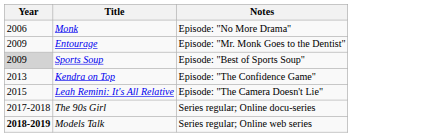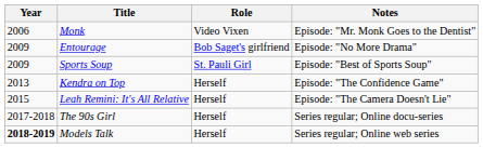+ column: Role | Video Vixen | Bob Saget's girlfriend | St. Pauli Girl | Herself | Herself | Herself | Herself
Monk | Notes: Episode: "No More Drama" -> Episode: "Mr. Monk Goes to the Dentist"
Entourage | Notes: Episode: "Mr. Monk Goes to the Dentist" -> Episode: "No More Drama"
Sports Soup | Year: lightgrey background -> no background
